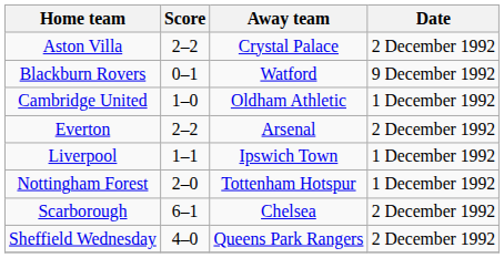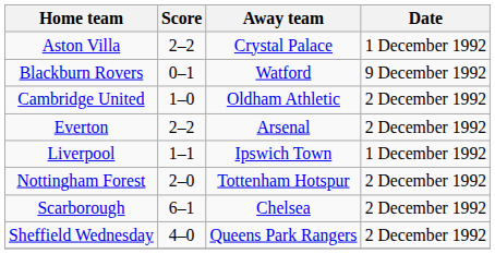Aston Villa | Date: 2 December 1992 -> 1 December 1992
Cambridge United | Date: 1 December 1992 -> 2 December 1992
Nottingham Forest | Date: 1 December 1992 -> 2 December 1992
